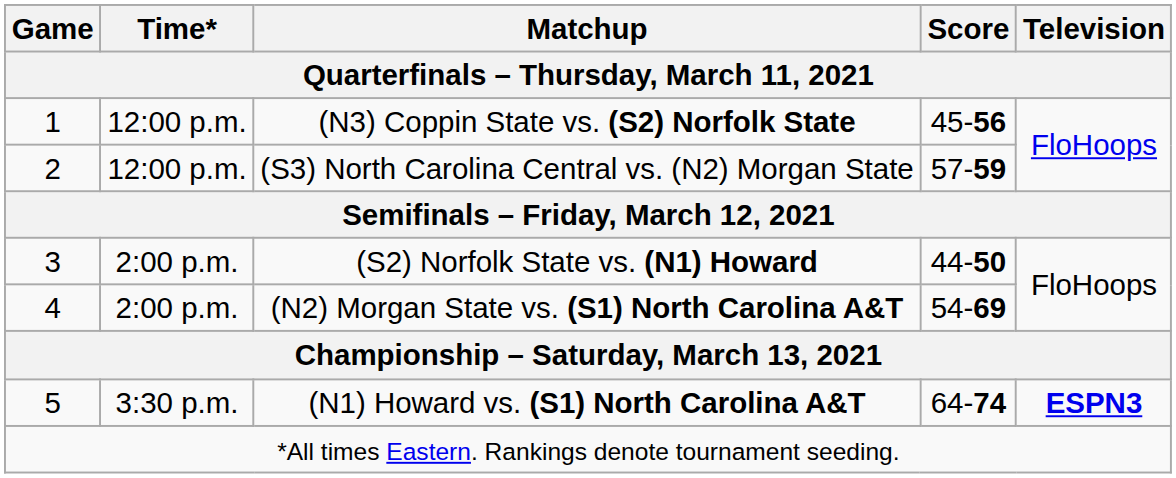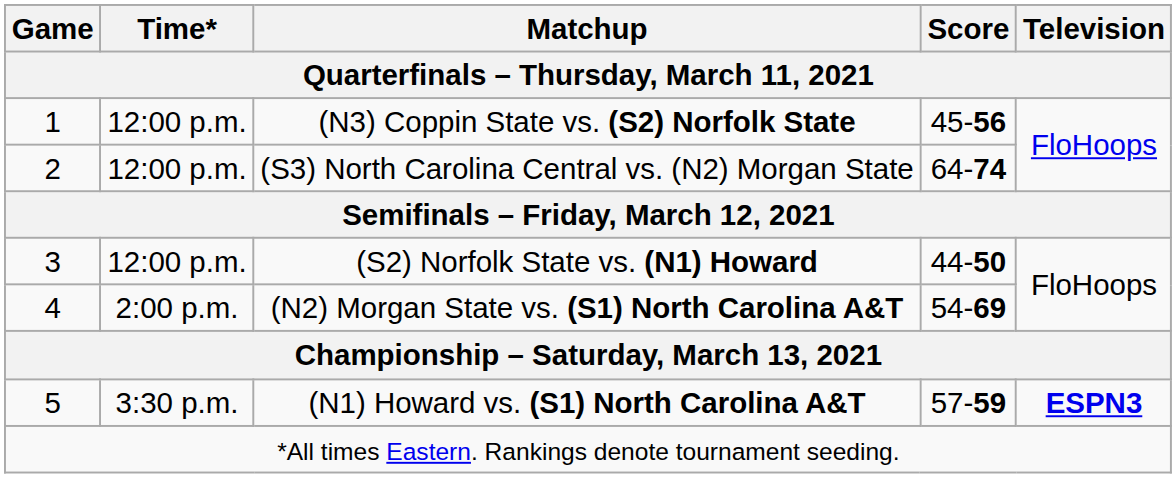(S3) North Carolina Central vs. (N2) Morgan State | Score: 57-59 -> 64-74
(S2) Norfolk State vs. (N1) Howard | Time*: 2:00 p.m. -> 12:00 p.m.
(N1) Howard vs. (S1) North Carolina A&T | Score: 64-74 -> 57-59
